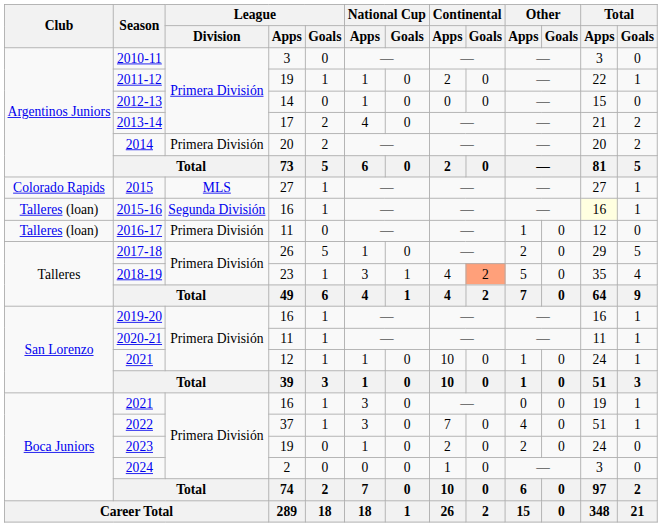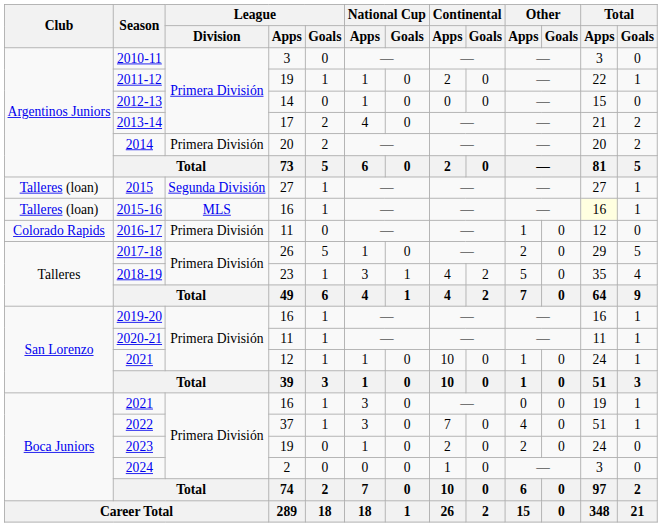2015 | Club: Colorado Rapids -> Talleres (loan)
2015 | League / Division: MLS -> Segunda División
2015-16 | League / Division: Segunda División -> MLS
2016-17 | Club: Talleres (loan) -> Colorado Rapids
2018-19 | Continental / Goals: lightsalmon background -> no background
